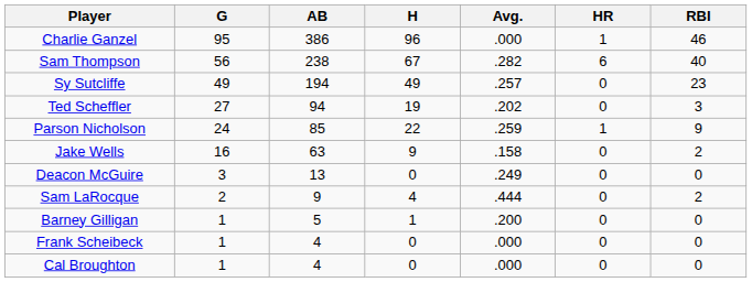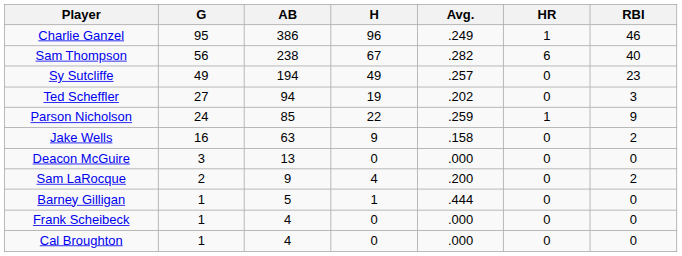Charlie Ganzel | Avg.: .000 -> .249
Deacon McGuire | Avg.: .249 -> .000
Sam LaRocque | Avg.: .444 -> .200
Barney Gilligan | Avg.: .200 -> .444
